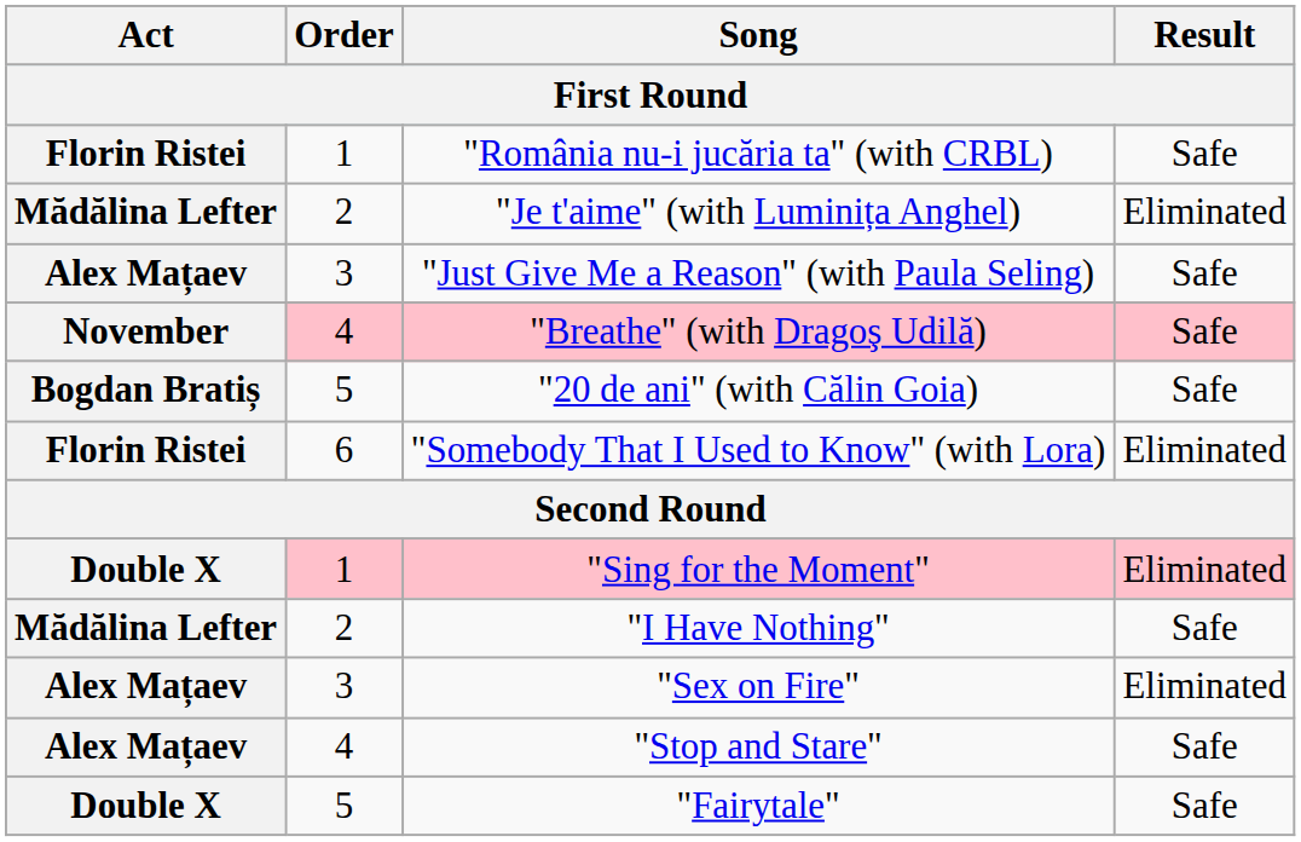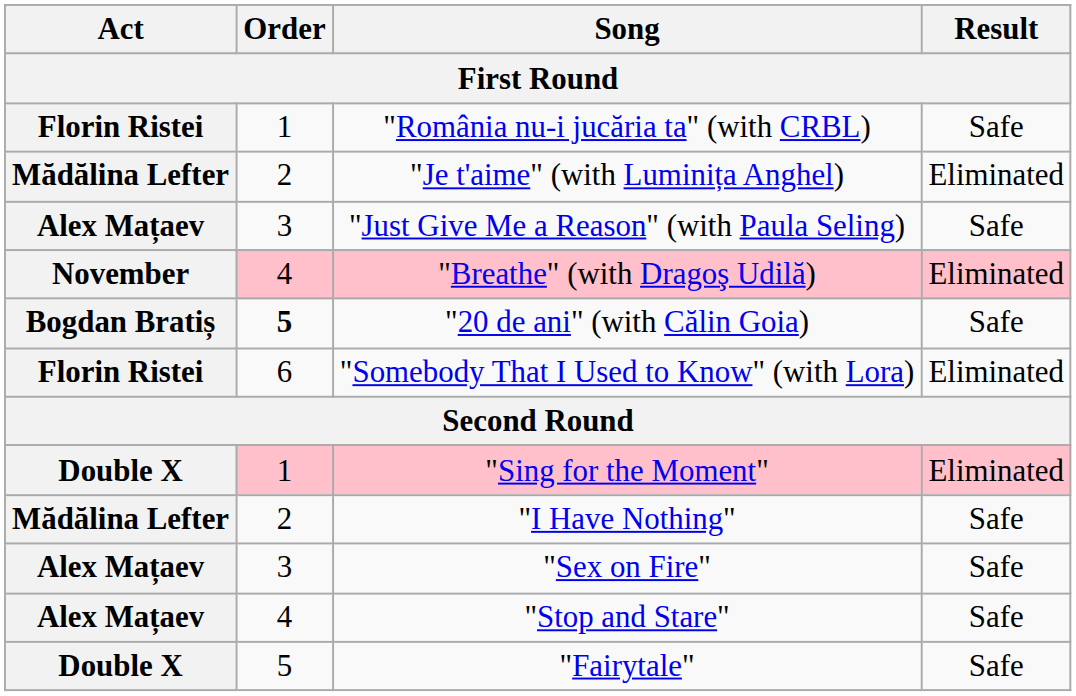"Breathe" (with Dragoş Udilă) | Result: Safe -> Eliminated
"20 de ani" (with Călin Goia) | Order: normal -> bold
"Sex on Fire" | Result: Eliminated -> Safe
